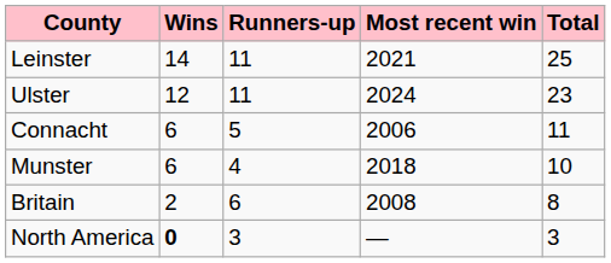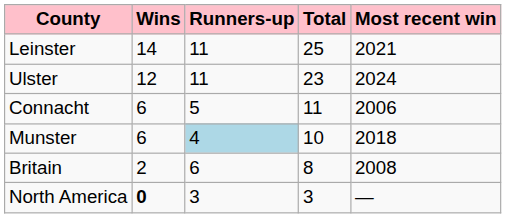columns swapped: Total <-> Most recent win
Munster | Runners-up: no background -> lightblue background
